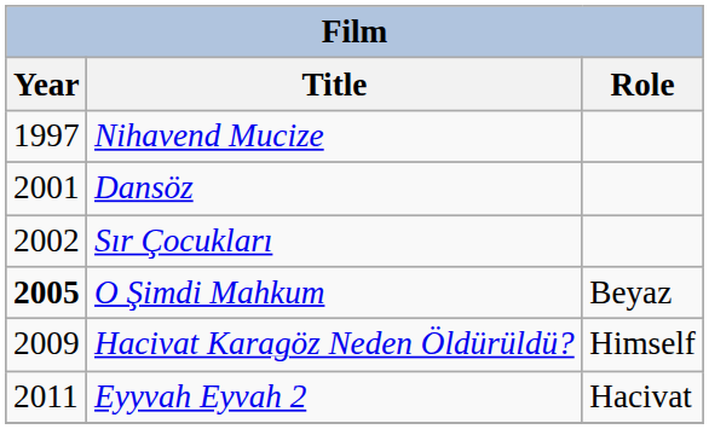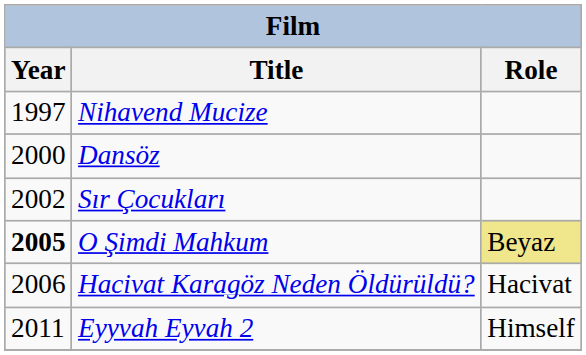Dansöz | Year: 2001 -> 2000
O Şimdi Mahkum | Role: no background -> khaki background
Hacivat Karagöz Neden Öldürüldü? | Year: 2009 -> 2006
Hacivat Karagöz Neden Öldürüldü? | Role: Himself -> Hacivat
Eyyvah Eyvah 2 | Role: Hacivat -> Himself
